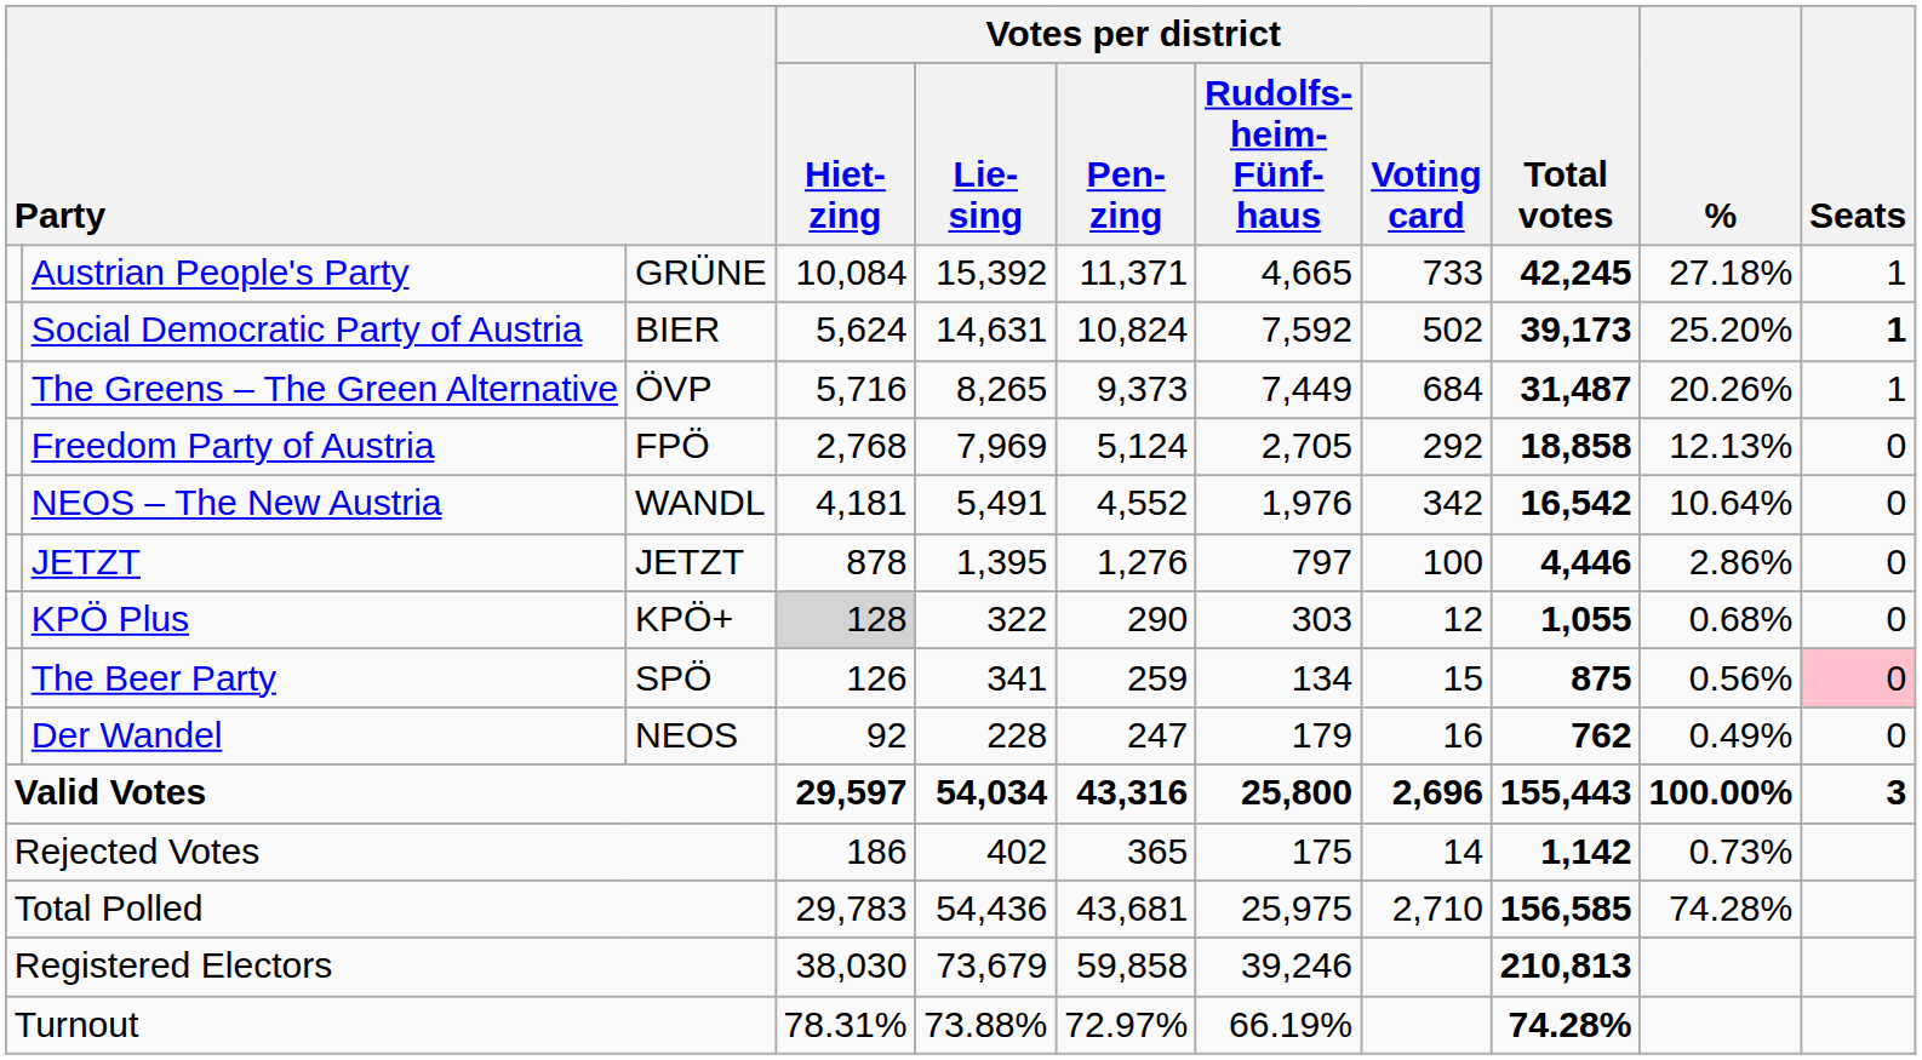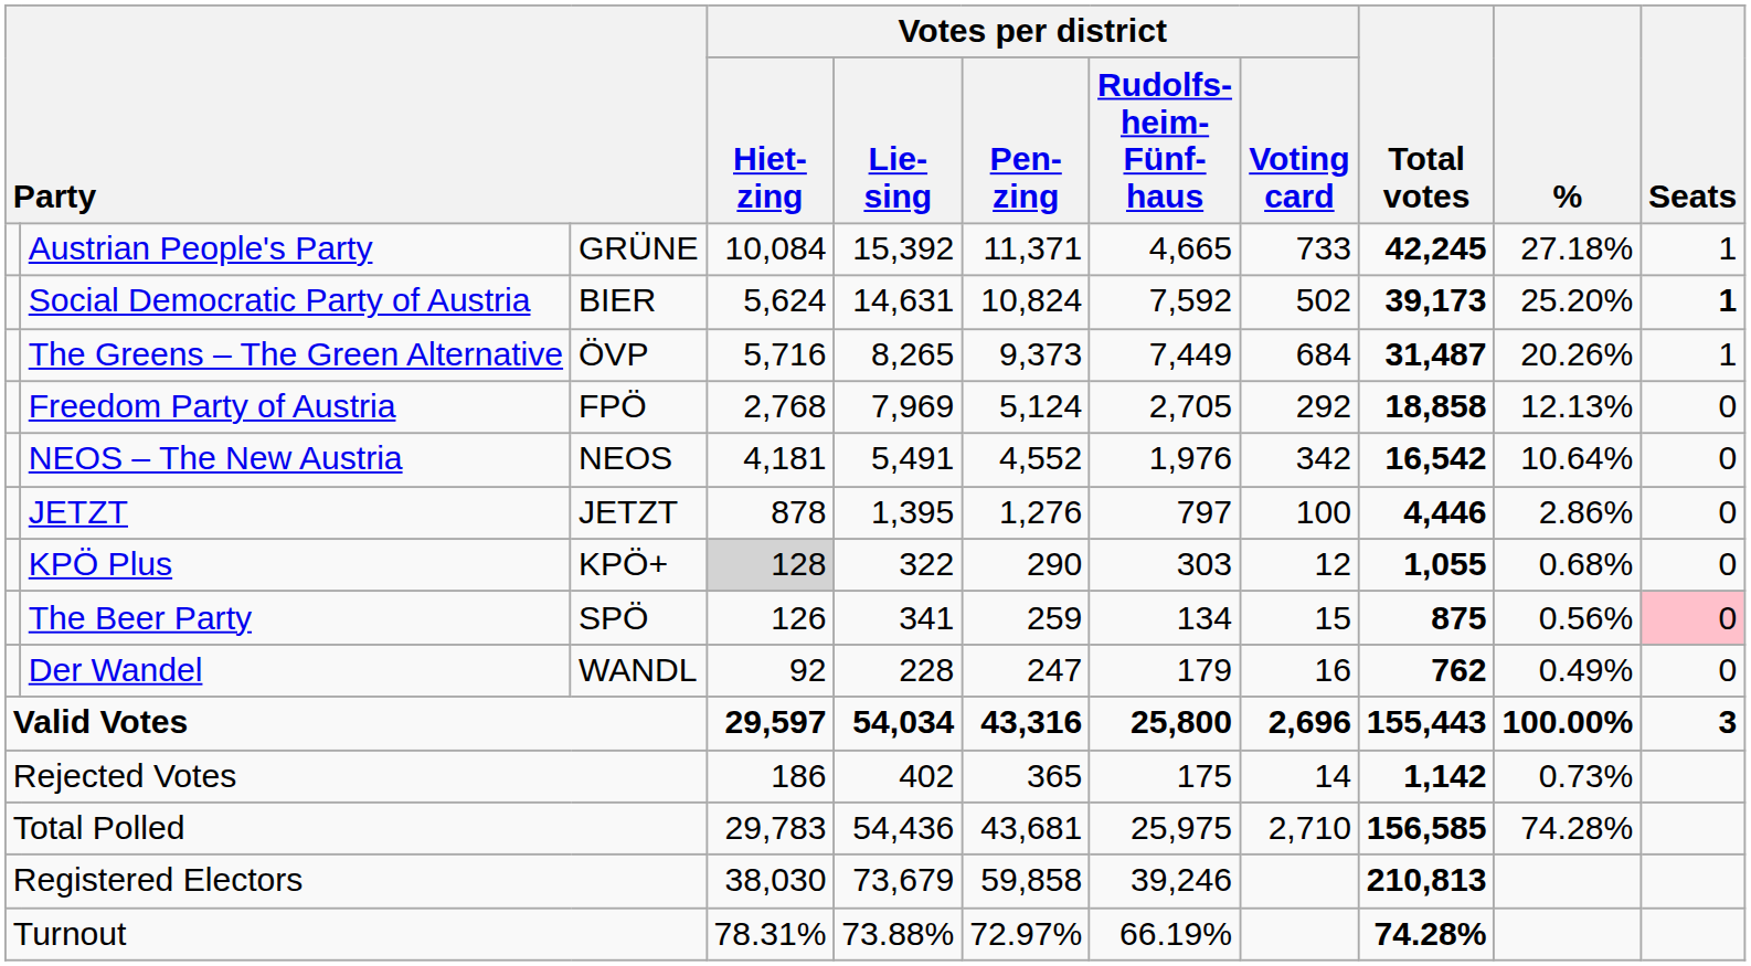NEOS – The New Austria | column 3: WANDL -> NEOS
Der Wandel | column 3: NEOS -> WANDL
